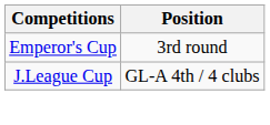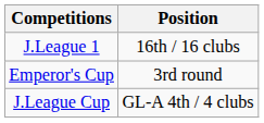+ row: J.League 1 | 16th / 16 clubs
